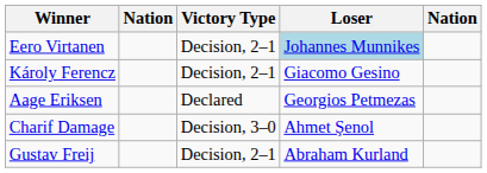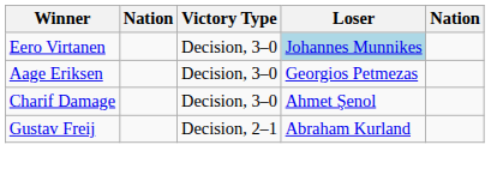Eero Virtanen | Victory Type: Decision, 2–1 -> Decision, 3–0
- row: Károly Ferencz | Decision, 2–1 | Giacomo Gesino
Aage Eriksen | Victory Type: Declared -> Decision, 3–0
